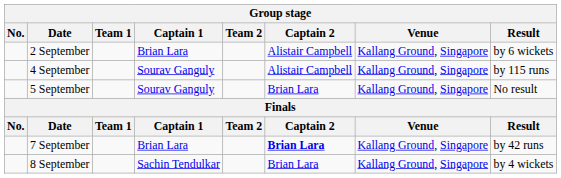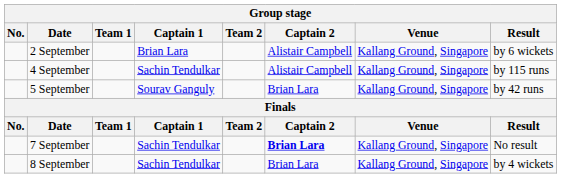4 September | Captain 1: Sourav Ganguly -> Sachin Tendulkar
5 September | Result: No result -> by 42 runs
7 September | Captain 1: Brian Lara -> Sachin Tendulkar
7 September | Result: by 42 runs -> No result
